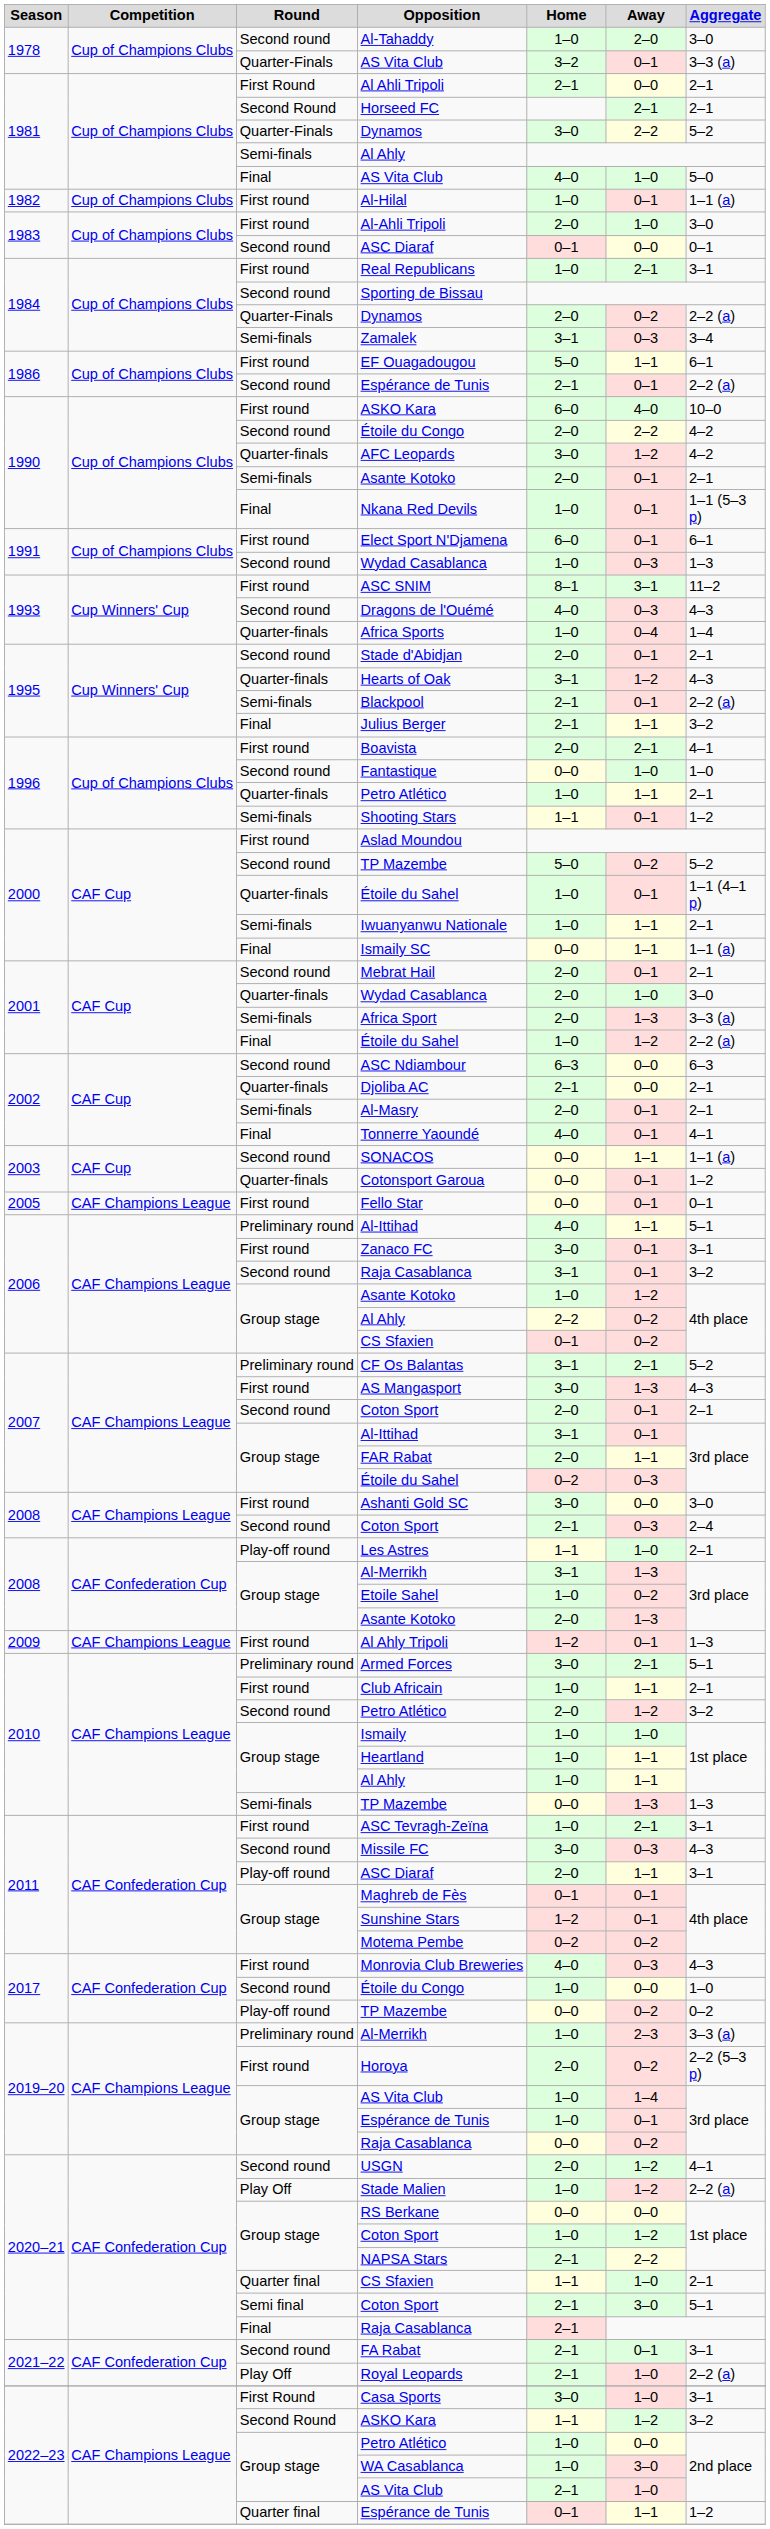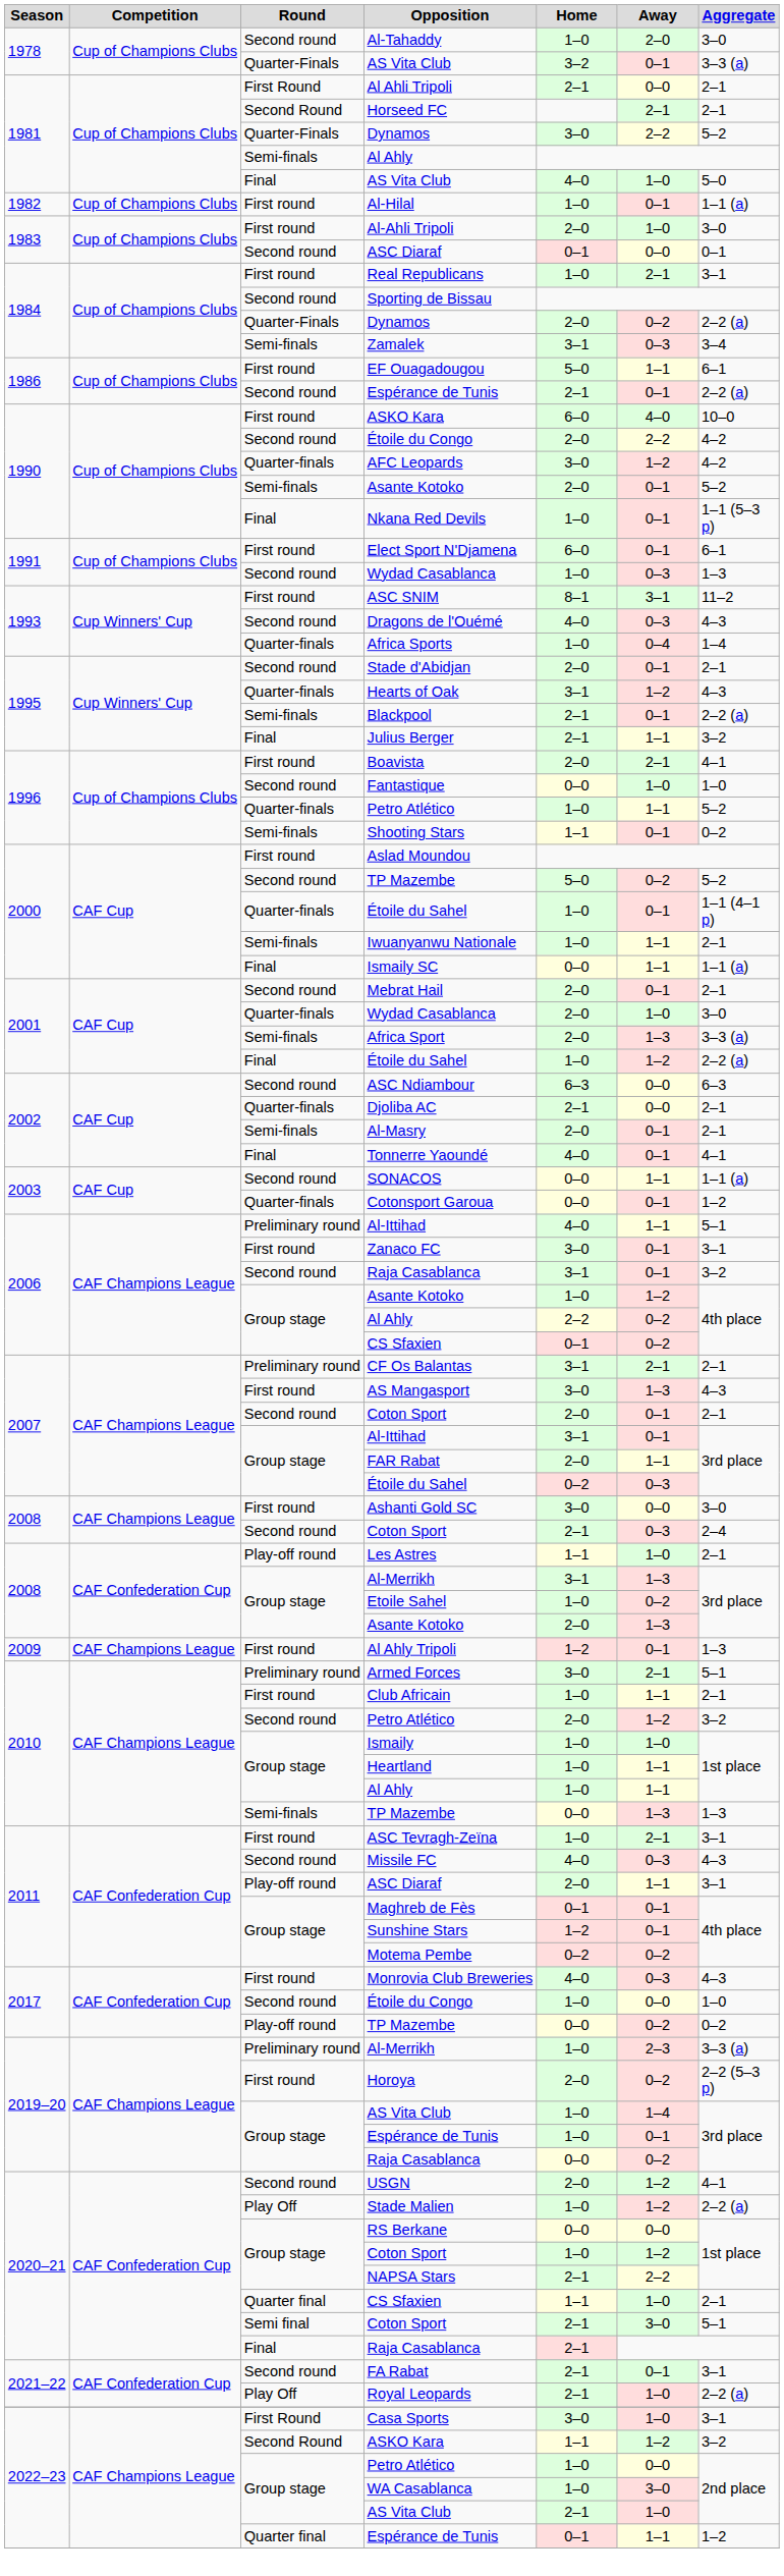1990 / Asante Kotoko | Aggregate: 2–1 -> 5–2
1996 / Petro Atlético | Aggregate: 2–1 -> 5–2
Shooting Stars | Aggregate: 1–2 -> 0–2
- row: 2005 | CAF Champions League | First round | Fello Star | 0–0 | 0–1 | 0–1
CF Os Balantas | Aggregate: 5–2 -> 2–1
Missile FC | Home: 3–0 -> 4–0
